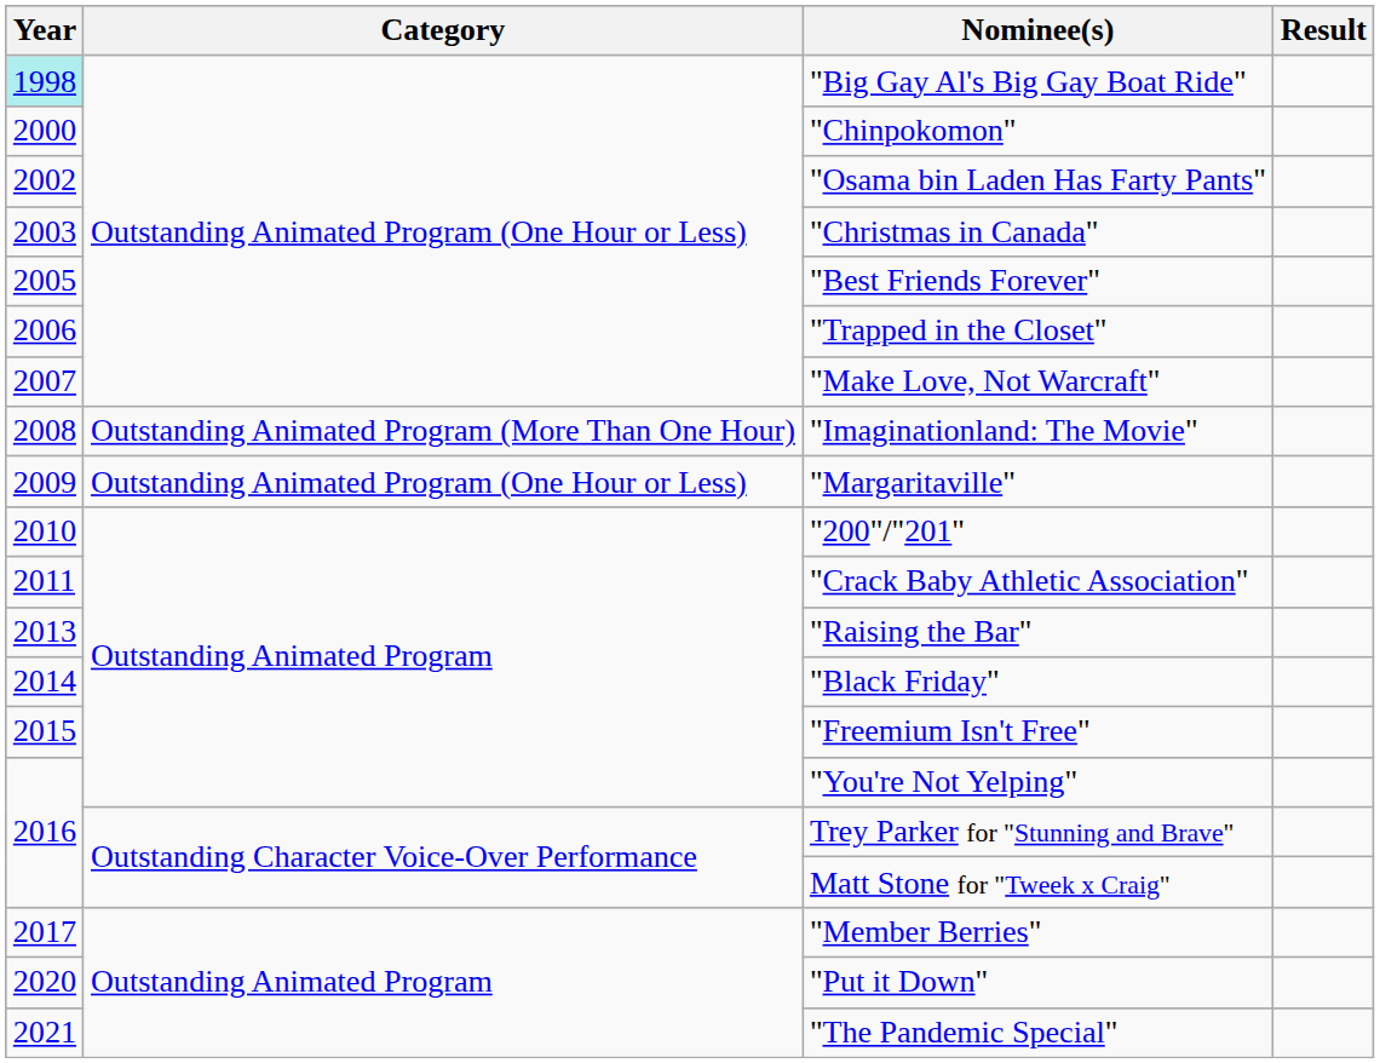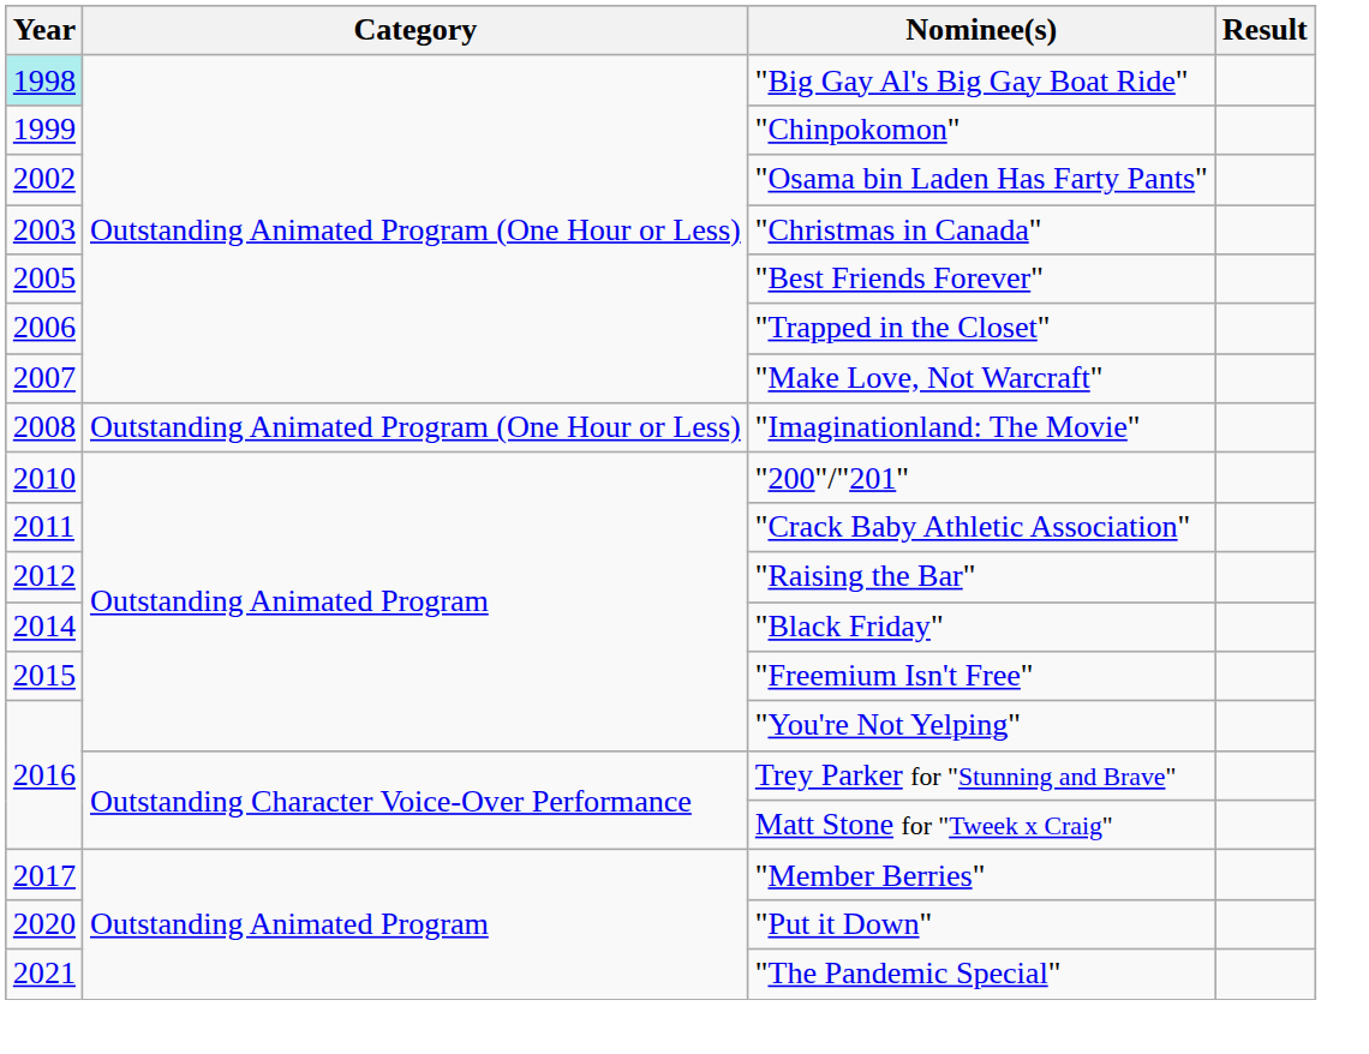"Chinpokomon" | Year: 2000 -> 1999
"Imaginationland: The Movie" | Category: Outstanding Animated Program (More Than One Hour) -> Outstanding Animated Program (One Hour or Less)
- row: 2009 | Outstanding Animated Program (One Hour or Less) | "Margaritaville"
"Raising the Bar" | Year: 2013 -> 2012
